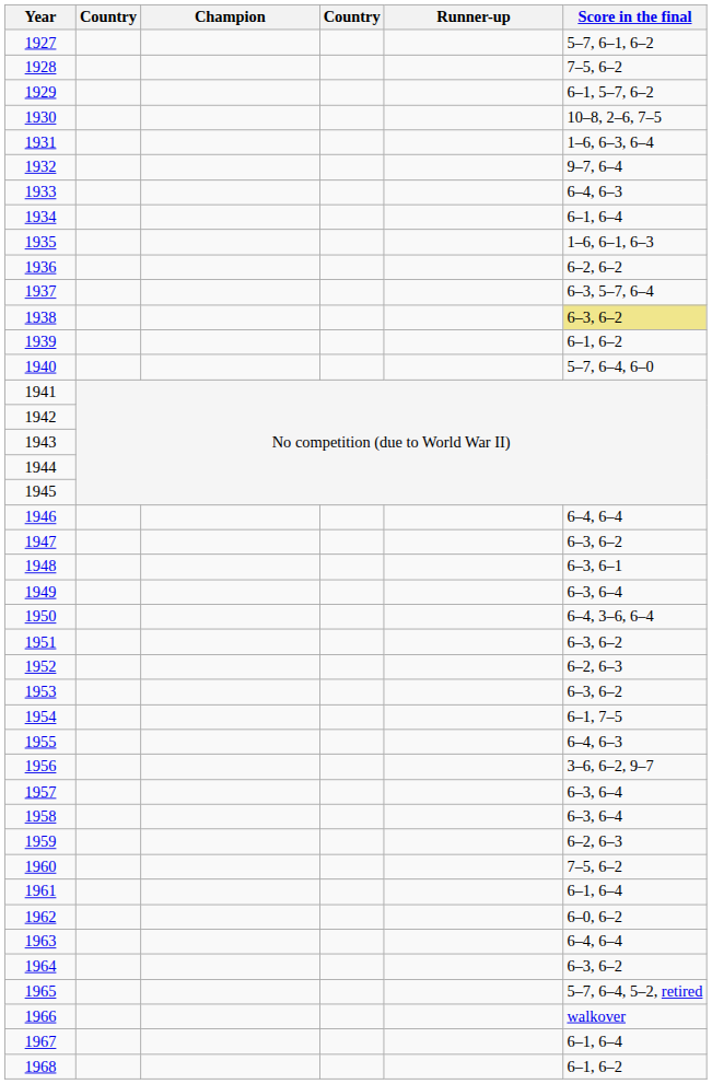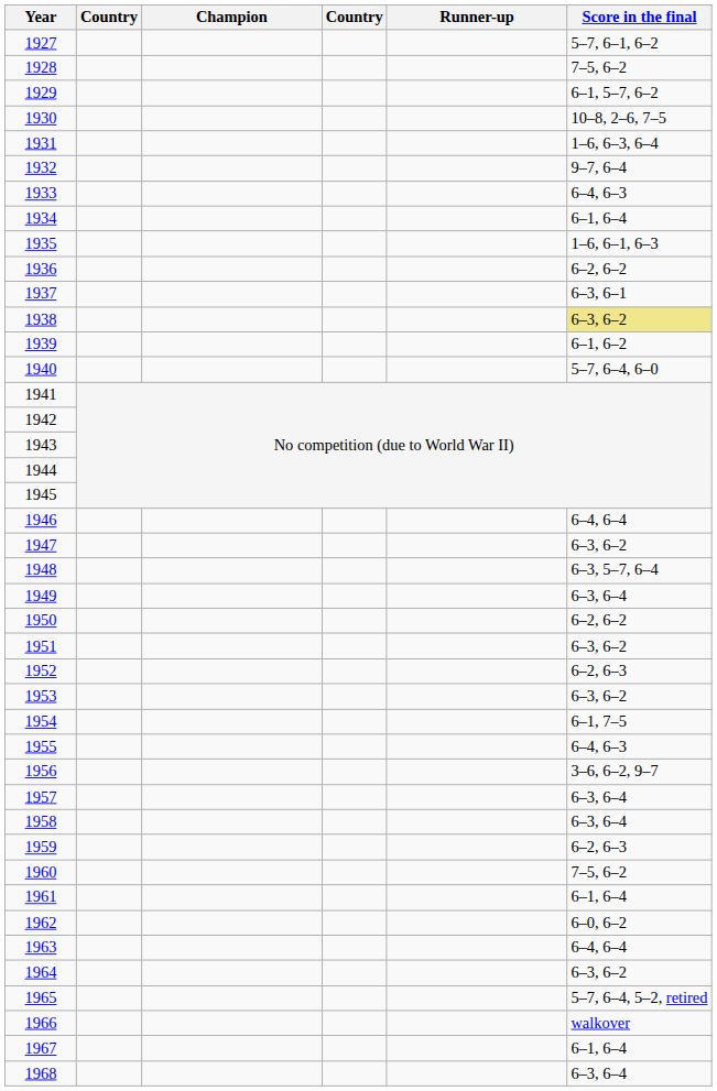1937 | Score in the final: 6–3, 5–7, 6–4 -> 6–3, 6–1
1948 | Score in the final: 6–3, 6–1 -> 6–3, 5–7, 6–4
1950 | Score in the final: 6–4, 3–6, 6–4 -> 6–2, 6–2
1968 | Score in the final: 6–1, 6–2 -> 6–3, 6–4
